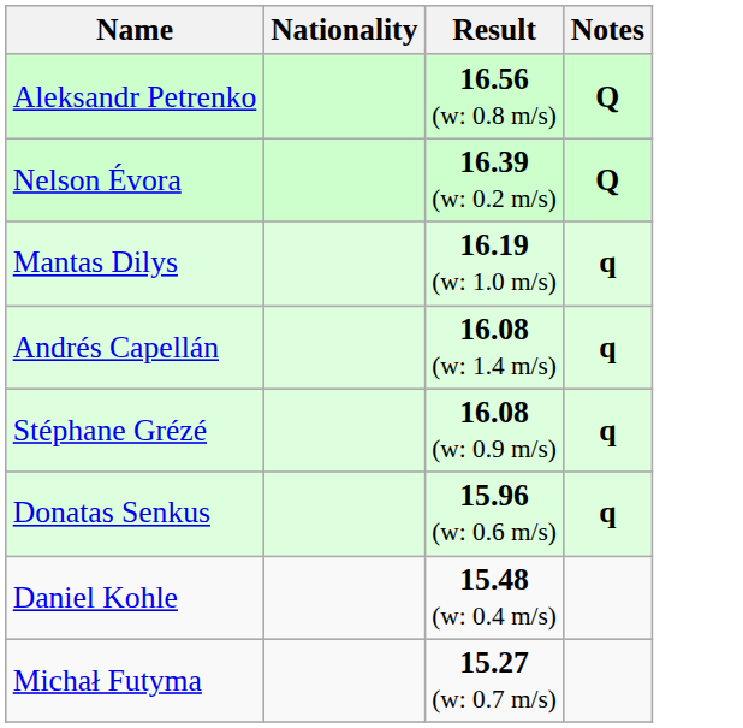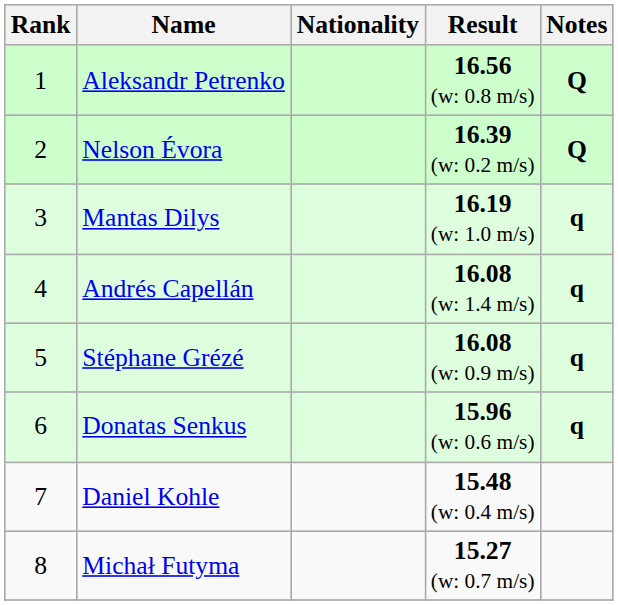+ column: Rank | 1 | 2 | 3 | 4 | 5 | 6 | 7 | 8
